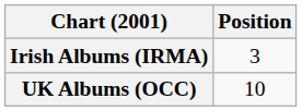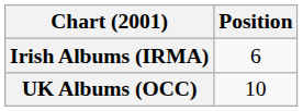Irish Albums (IRMA) | Position: 3 -> 6
